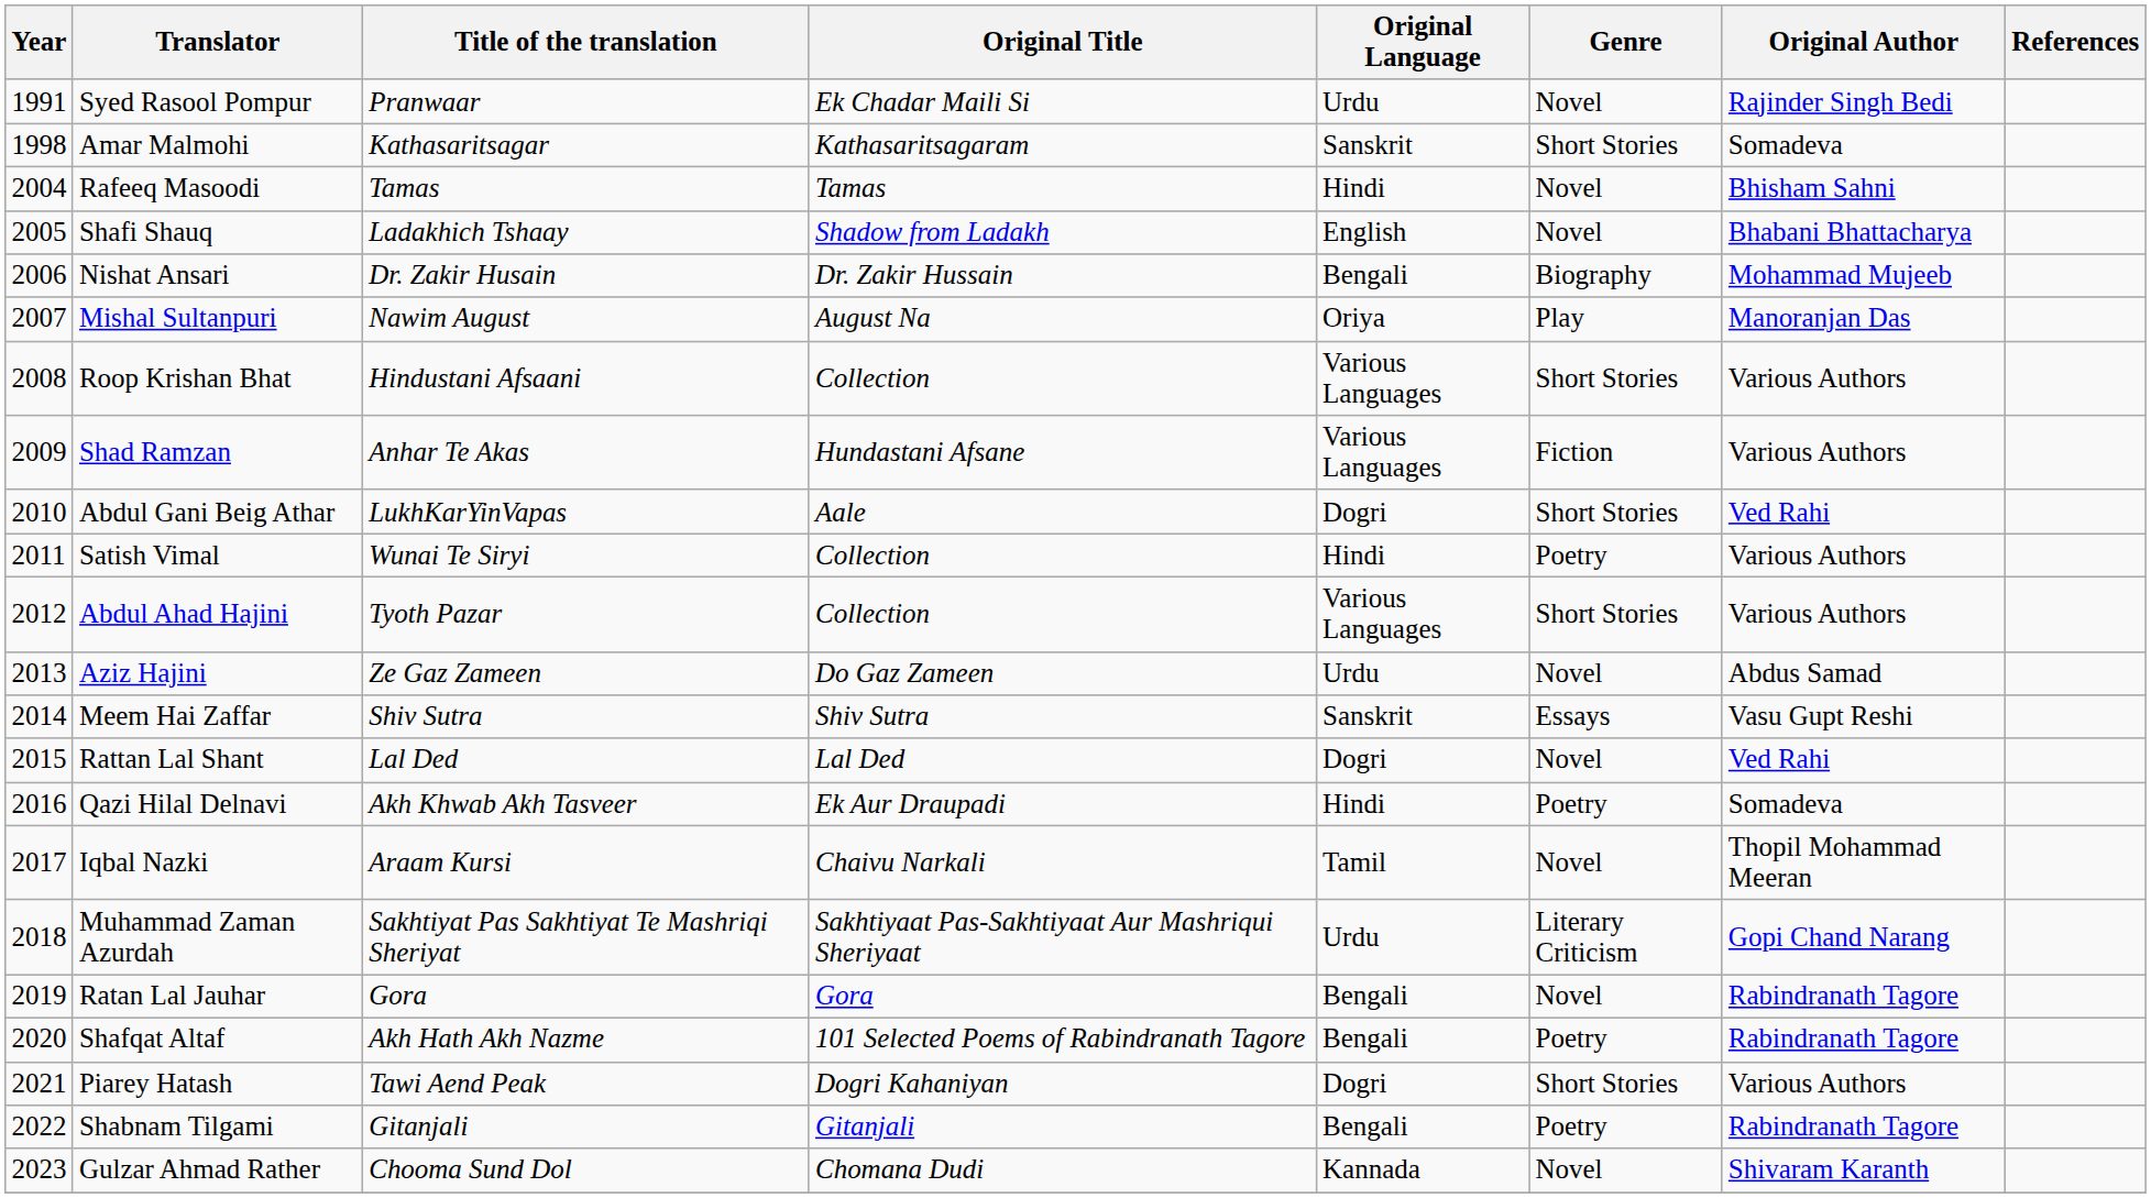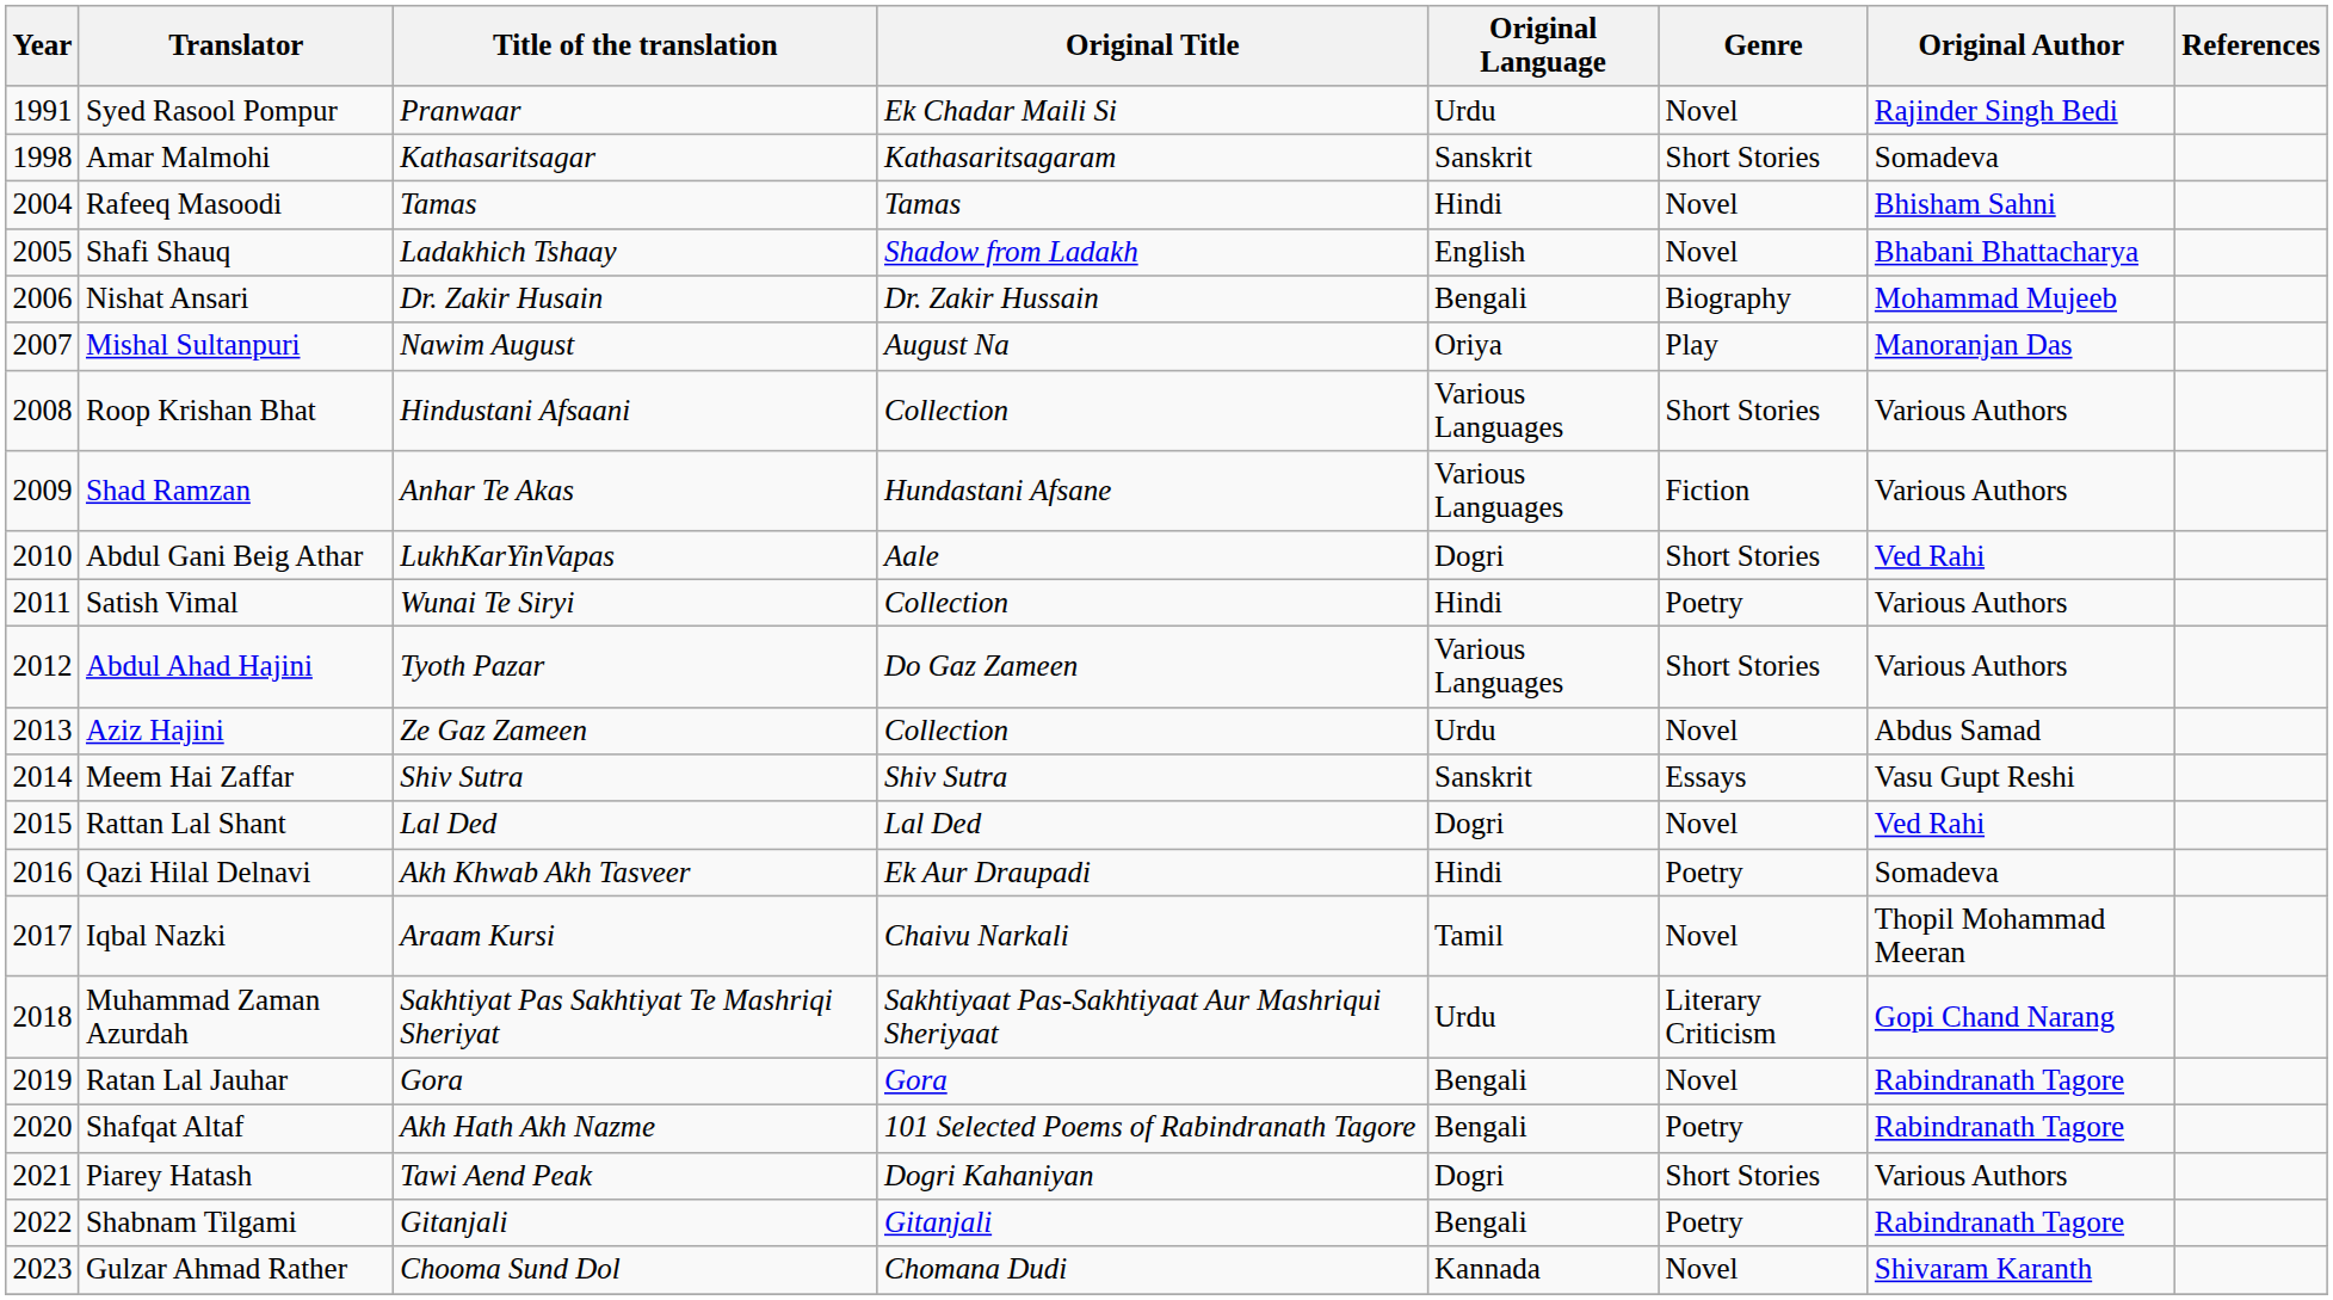Abdul Ahad Hajini | Original Title: Collection -> Do Gaz Zameen
Aziz Hajini | Original Title: Do Gaz Zameen -> Collection
